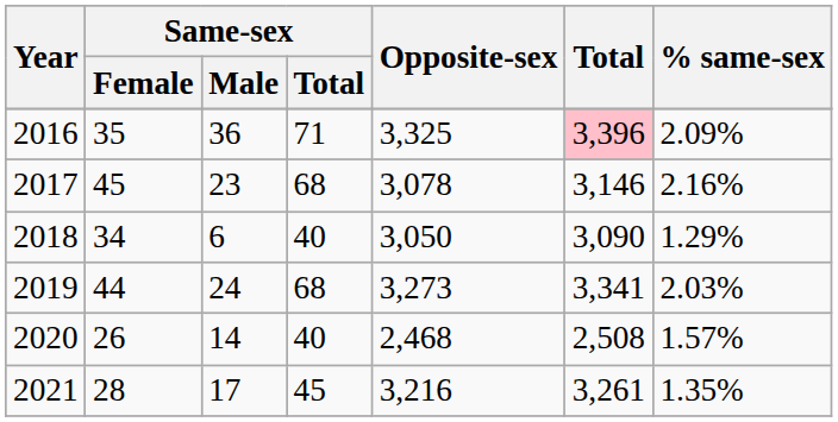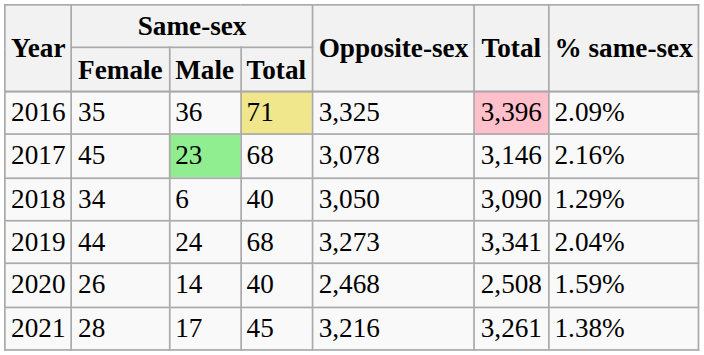2016 | Same-sex / Total: no background -> khaki background
2017 | Same-sex / Male: no background -> lightgreen background
2019 | % same-sex: 2.03% -> 2.04%
2020 | % same-sex: 1.57% -> 1.59%
2021 | % same-sex: 1.35% -> 1.38%
